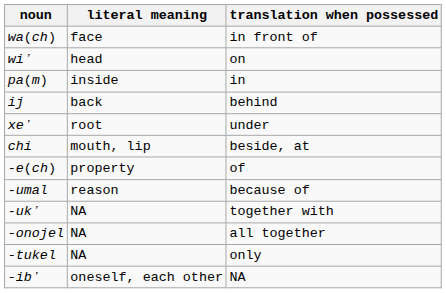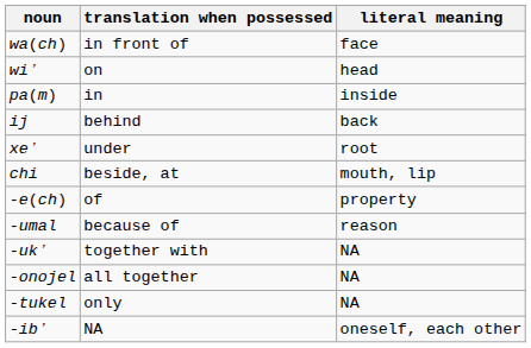columns swapped: literal meaning <-> translation when possessed
